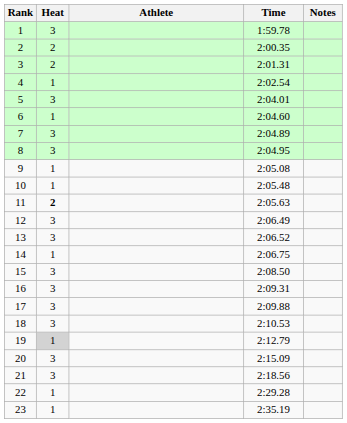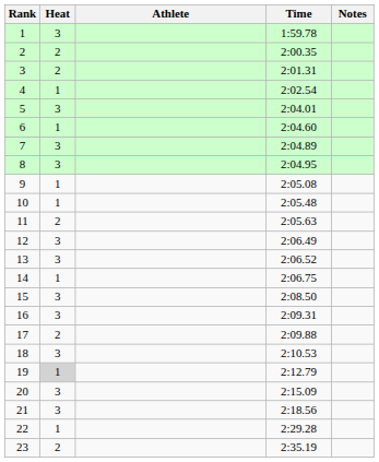11 | Heat: bold -> normal
17 | Heat: 3 -> 2
23 | Heat: 1 -> 2
